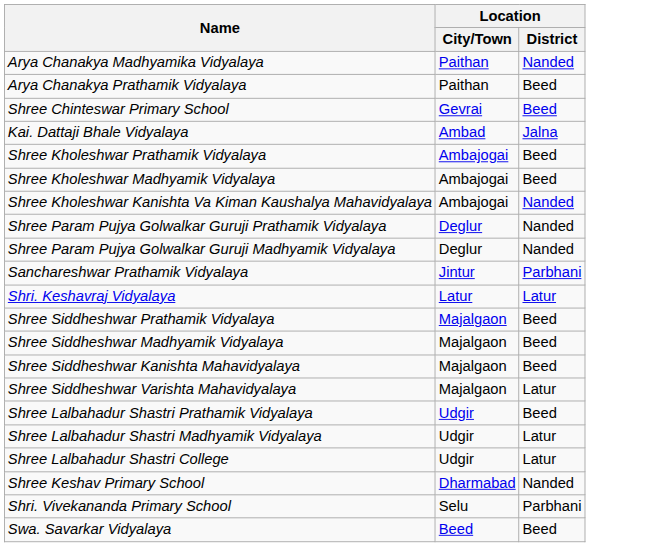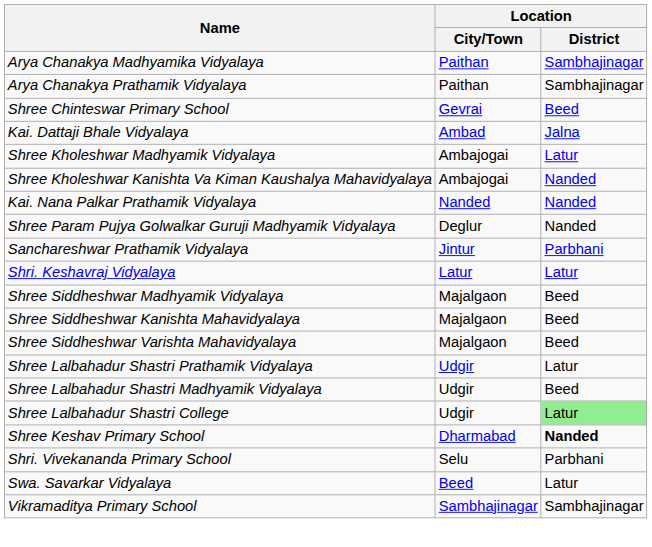Arya Chanakya Madhyamika Vidyalaya | Location / District: Nanded -> Sambhajinagar
Arya Chanakya Prathamik Vidyalaya | Location / District: Beed -> Sambhajinagar
- row: Shree Kholeshwar Prathamik Vidyalaya | Ambajogai | Beed
Shree Kholeshwar Madhyamik Vidyalaya | Location / District: Beed -> Latur
+ row: Kai. Nana Palkar Prathamik Vidyalaya | Nanded | Nanded
- row: Shree Param Pujya Golwalkar Guruji Prathamik Vidyalaya | Deglur | Nanded
- row: Shree Siddheshwar Prathamik Vidyalaya | Majalgaon | Beed
Shree Siddheshwar Varishta Mahavidyalaya | Location / District: Latur -> Beed
Shree Lalbahadur Shastri Prathamik Vidyalaya | Location / District: Beed -> Latur
Shree Lalbahadur Shastri Madhyamik Vidyalaya | Location / District: Latur -> Beed
Shree Lalbahadur Shastri College | Location / District: no background -> lightgreen background
Shree Keshav Primary School | Location / District: normal -> bold
Swa. Savarkar Vidyalaya | Location / District: Beed -> Latur
+ row: Vikramaditya Primary School | Sambhajinagar | Sambhajinagar
